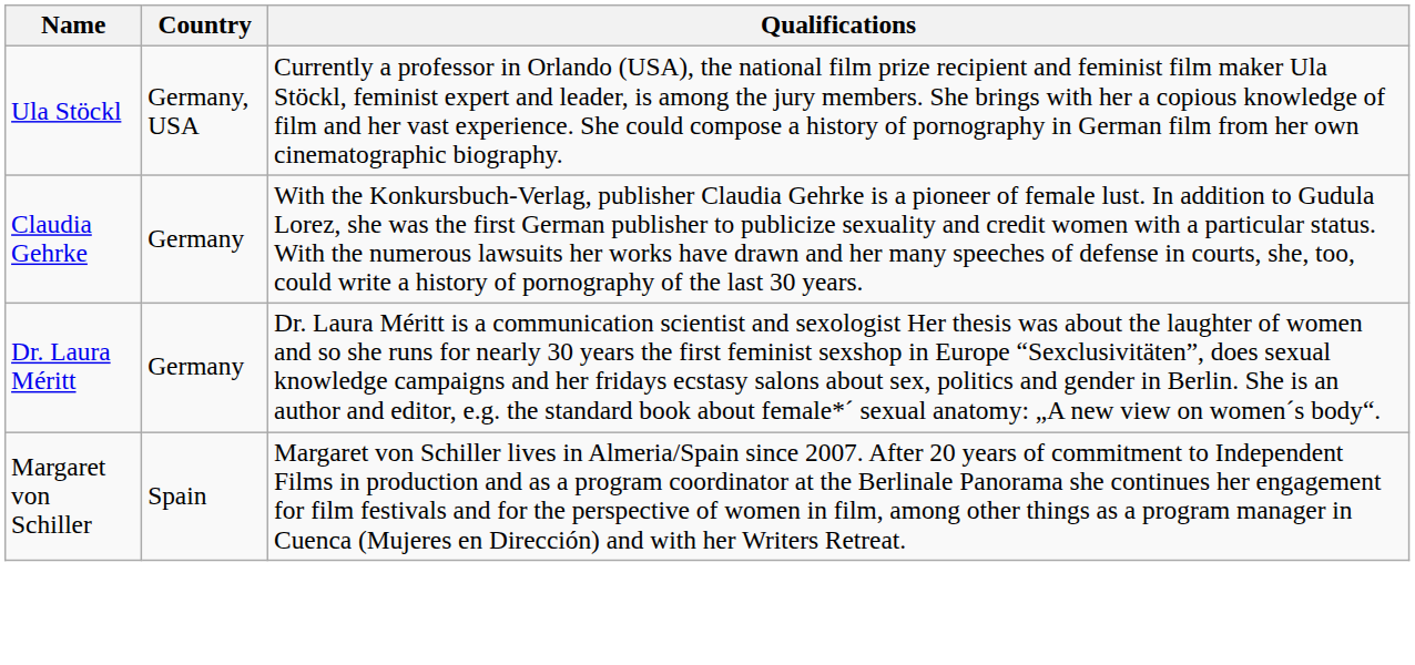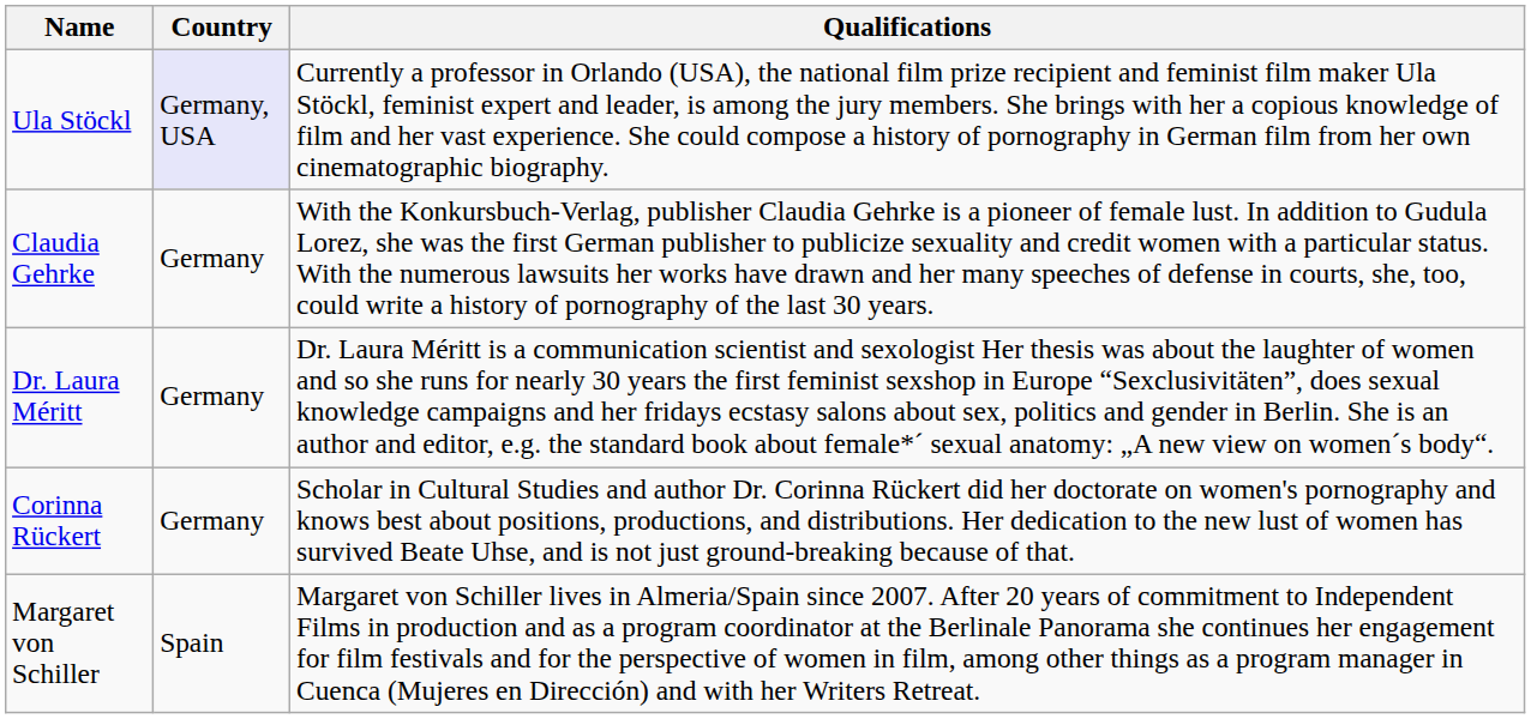Ula Stöckl | Country: no background -> lavender background
+ row: Corinna Rückert | Germany | Scholar in Cultural Studies and author Dr. Corinna Rückert did her doctorate on women's pornography and knows best about positions, productions, and distributions. Her dedication to the new lust of women has survived Beate Uhse, and is not just ground-breaking because of that.
